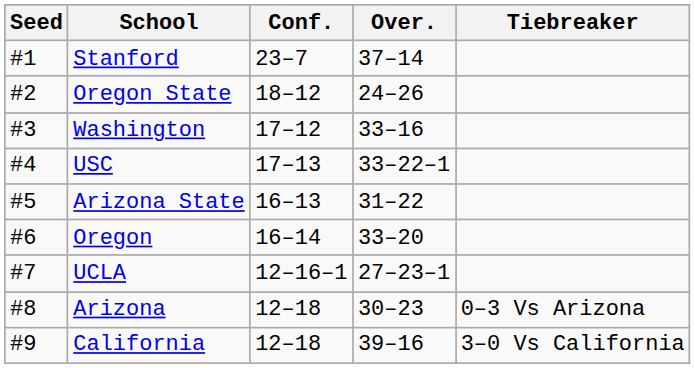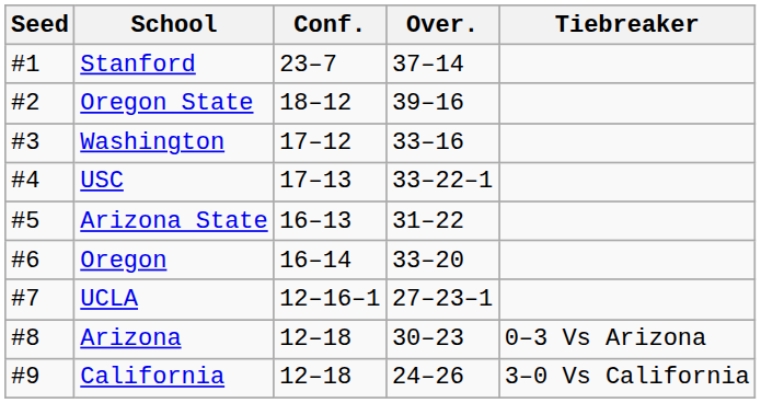Oregon State | Over.: 24–26 -> 39–16
California | Over.: 39–16 -> 24–26
